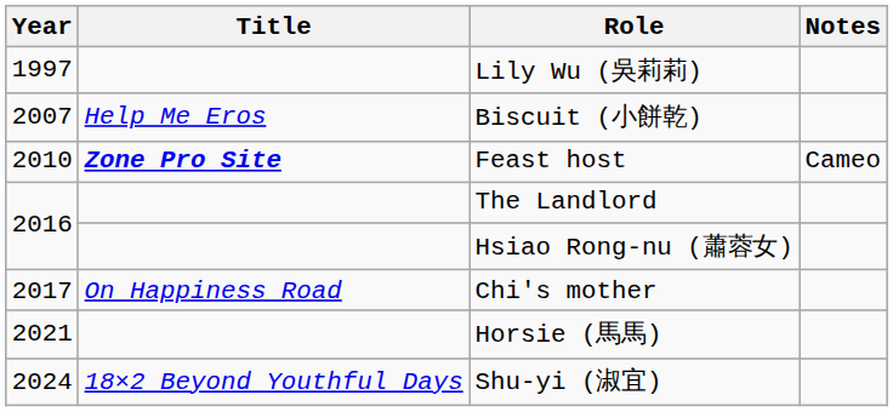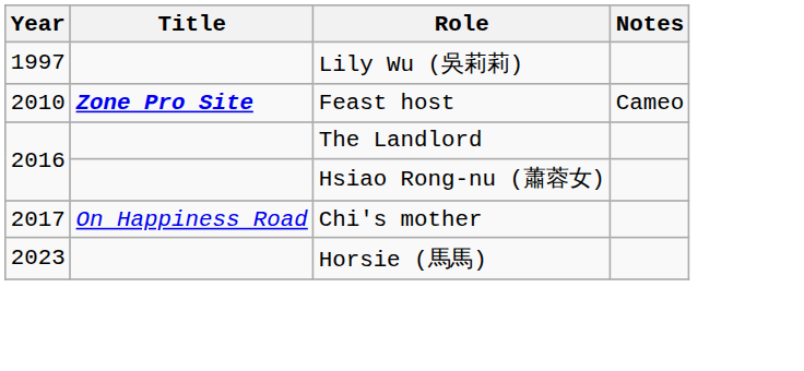- row: 2007 | Help Me Eros | Biscuit (小餅乾)
Horsie (馬馬) | Year: 2021 -> 2023
- row: 2024 | 18×2 Beyond Youthful Days | Shu-yi (淑宜)
